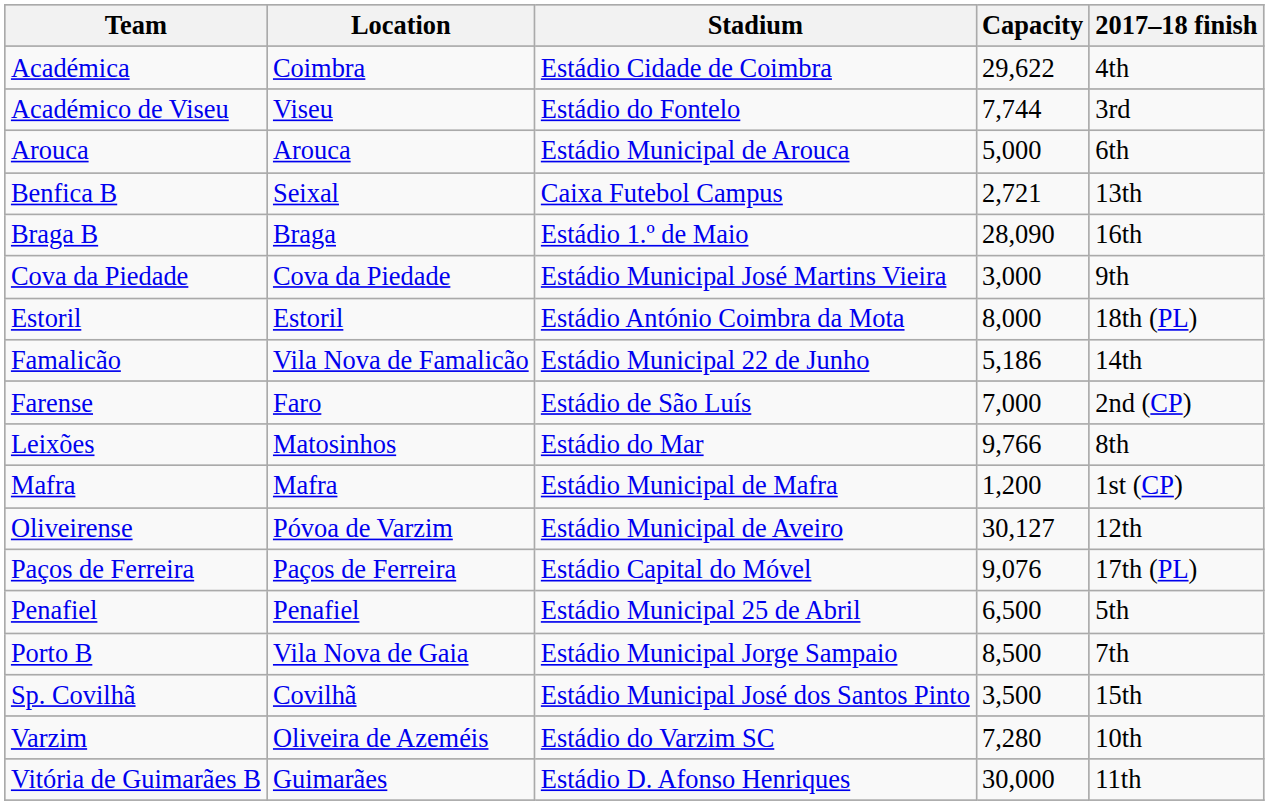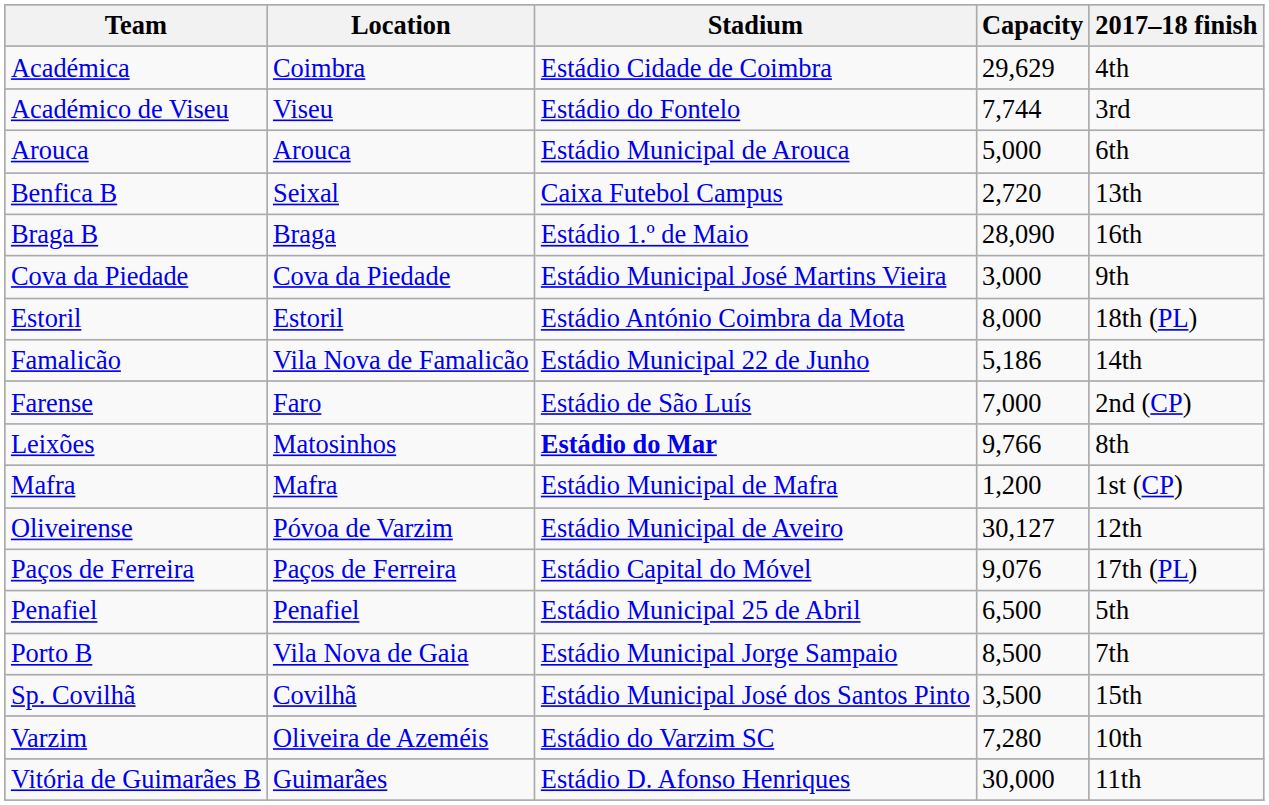Académica | Capacity: 29,622 -> 29,629
Benfica B | Capacity: 2,721 -> 2,720
Leixões | Stadium: normal -> bold
